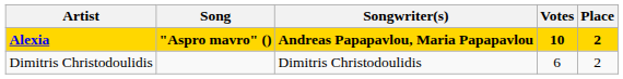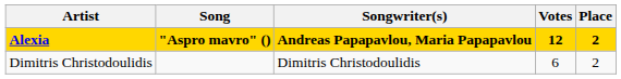Alexia | Votes: 10 -> 12
